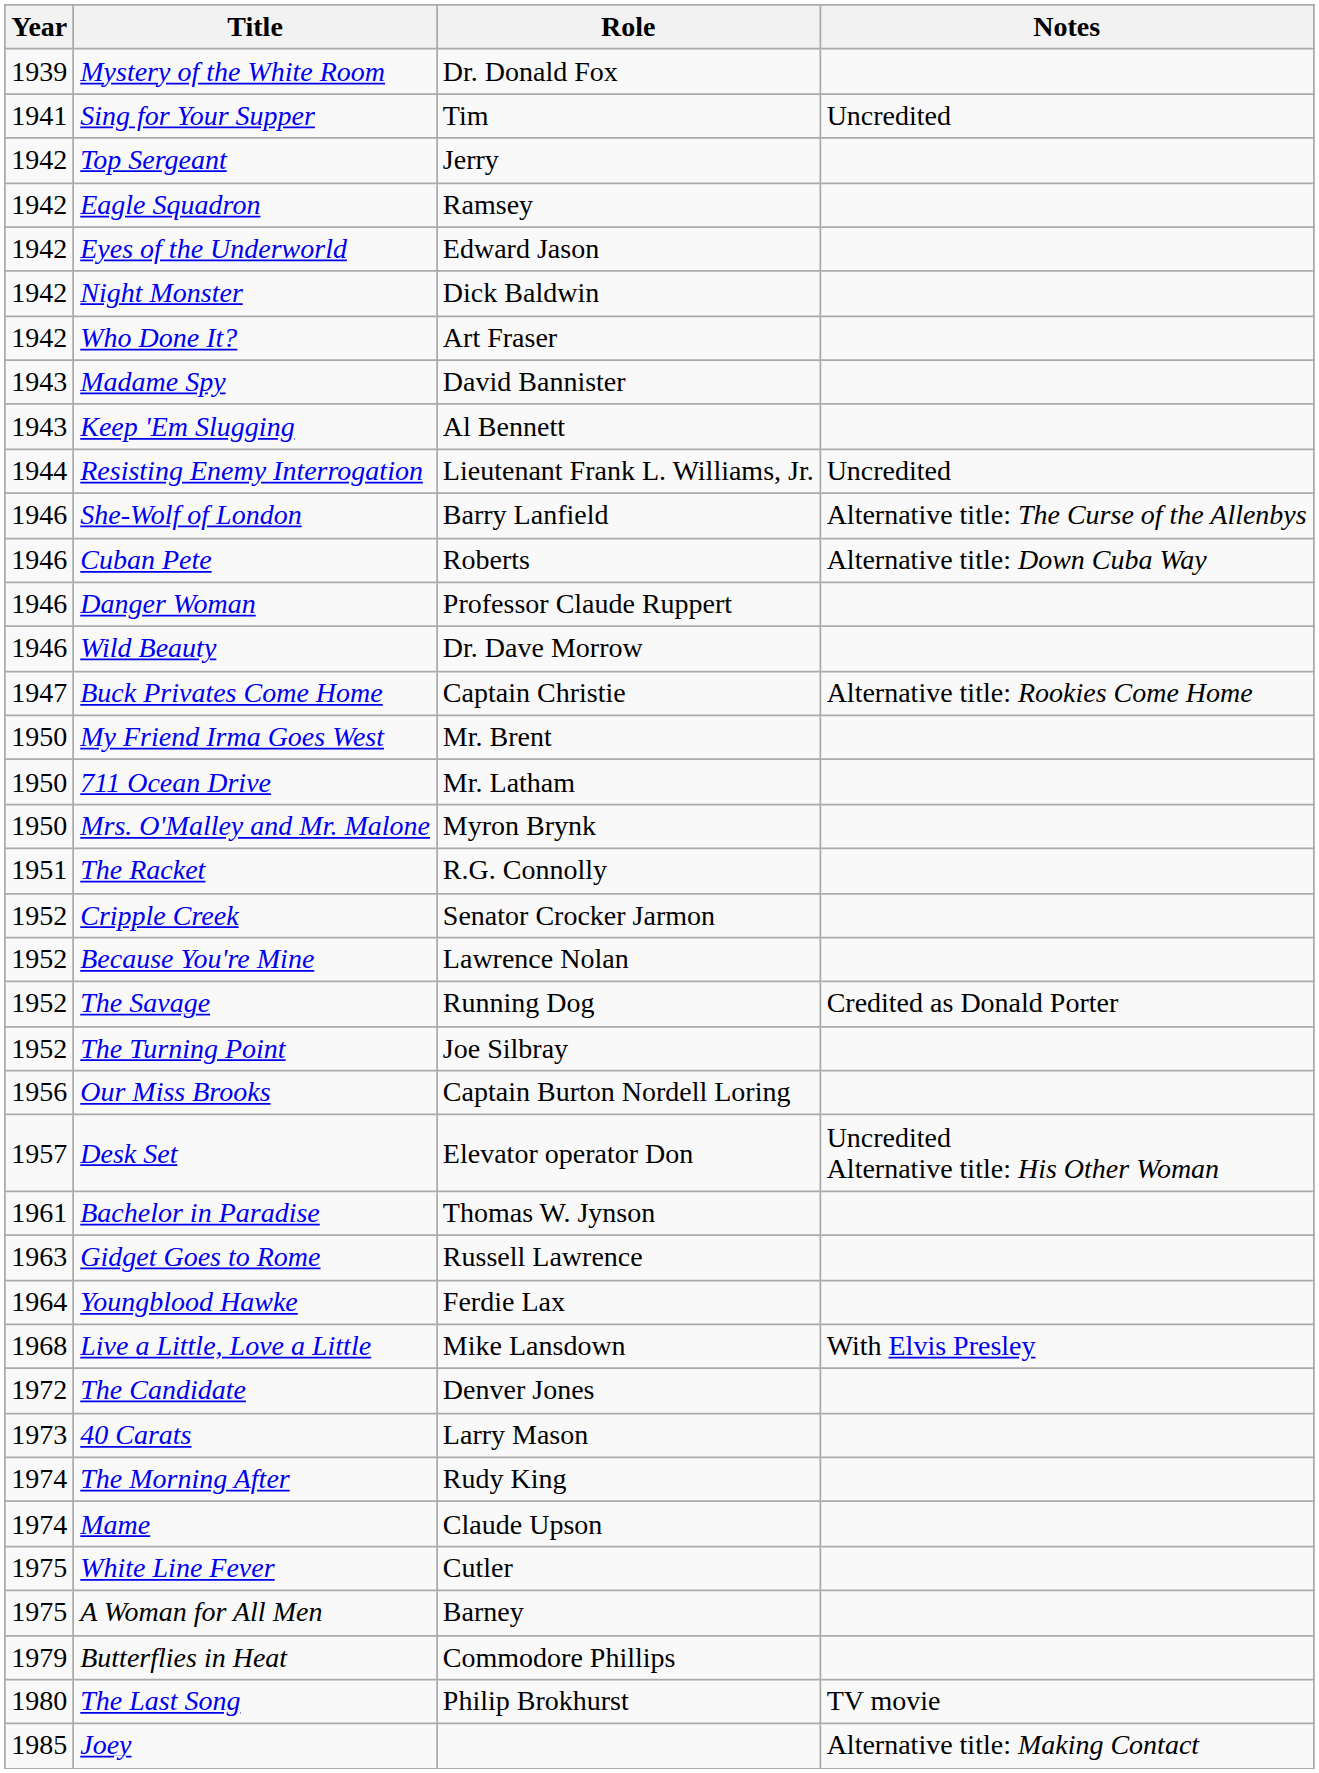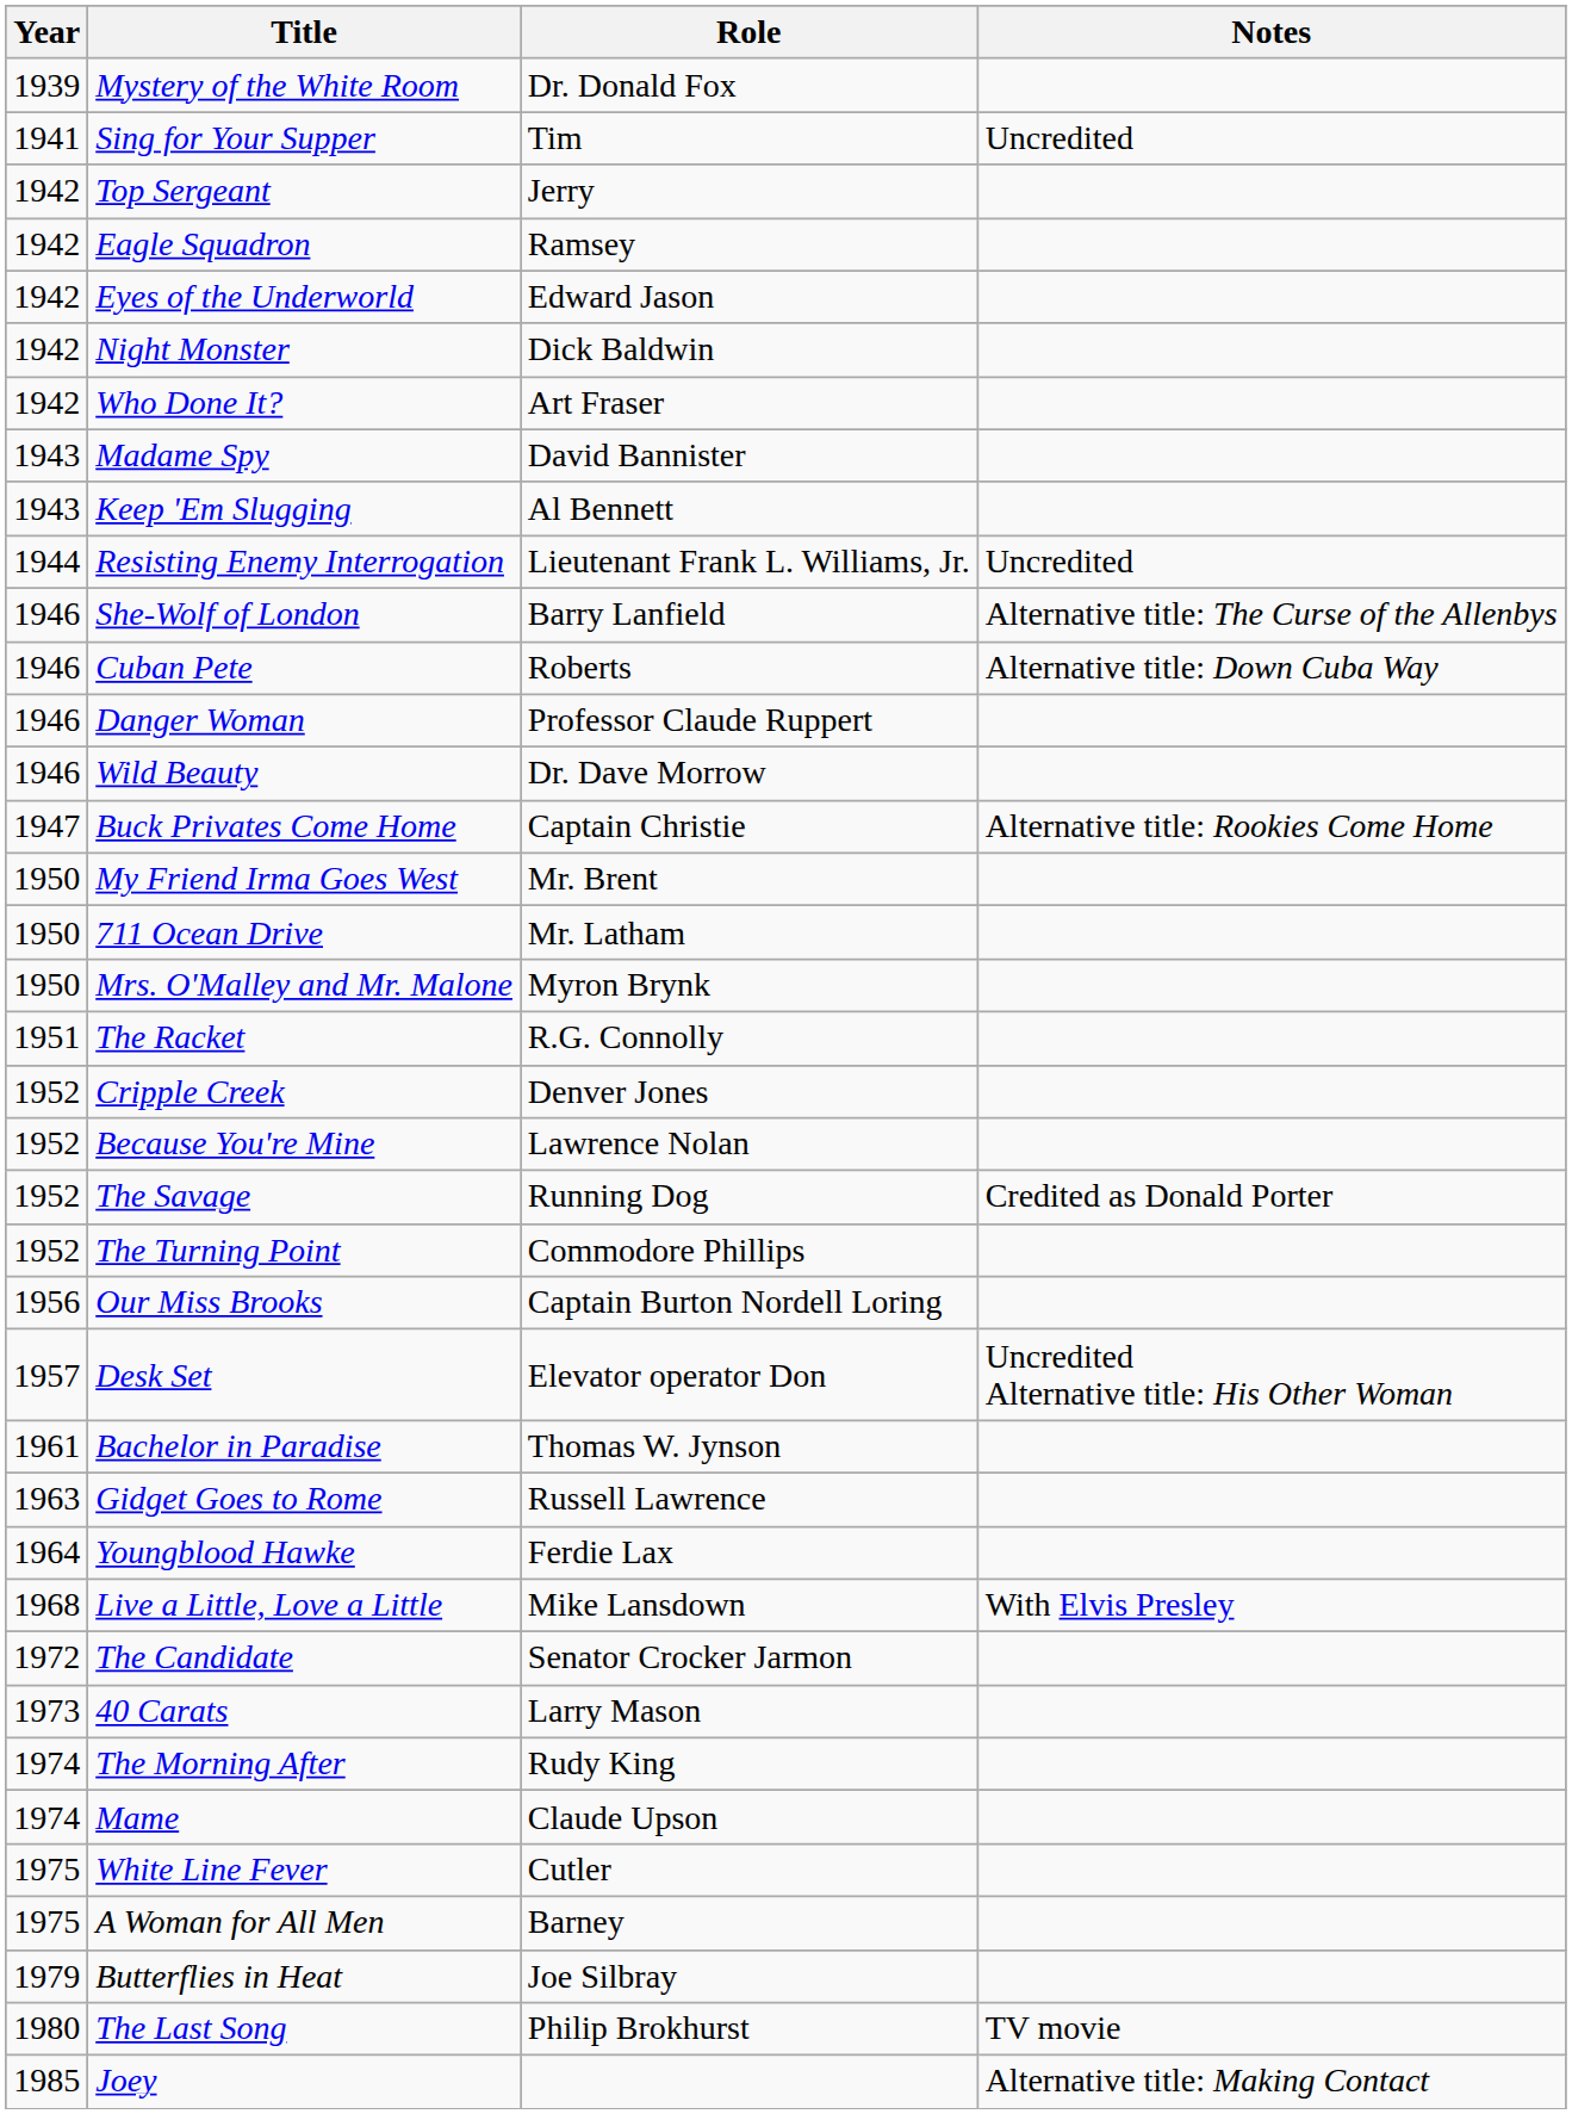Cripple Creek | Role: Senator Crocker Jarmon -> Denver Jones
The Turning Point | Role: Joe Silbray -> Commodore Phillips
The Candidate | Role: Denver Jones -> Senator Crocker Jarmon
Butterflies in Heat | Role: Commodore Phillips -> Joe Silbray
